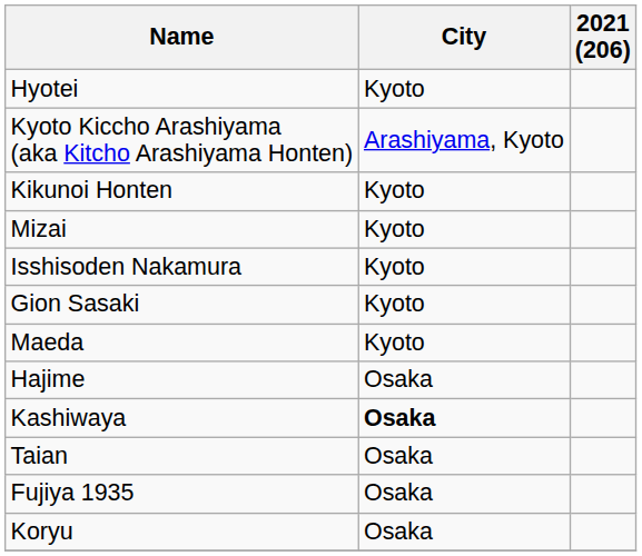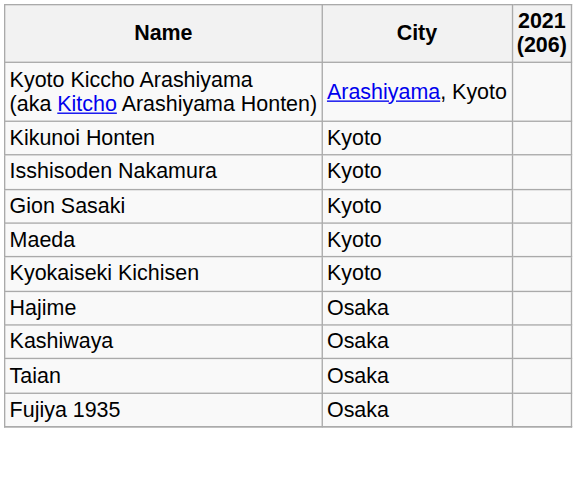- row: Hyotei | Kyoto
- row: Mizai | Kyoto
+ row: Kyokaiseki Kichisen | Kyoto
Kashiwaya | City: bold -> normal
- row: Koryu | Osaka
